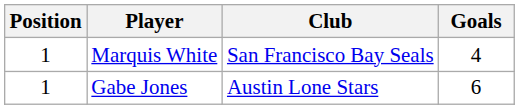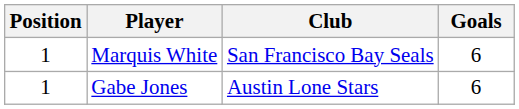Marquis White | Goals: 4 -> 6
